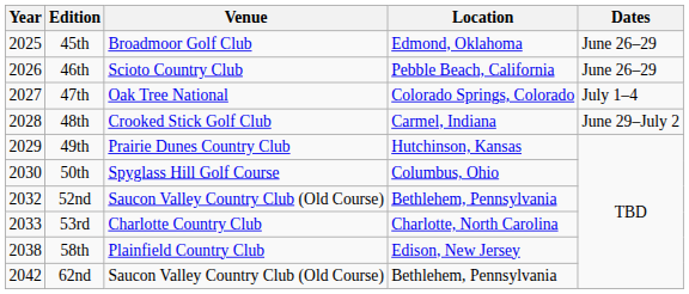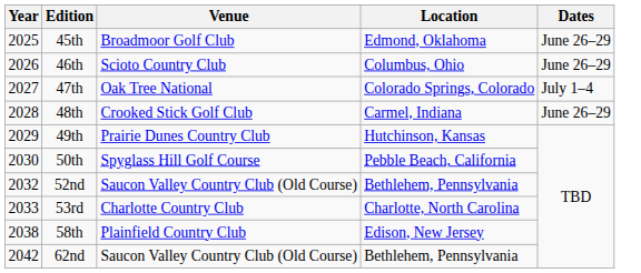46th | Location: Pebble Beach, California -> Columbus, Ohio
48th | Dates: June 29–July 2 -> June 26–29
50th | Location: Columbus, Ohio -> Pebble Beach, California
